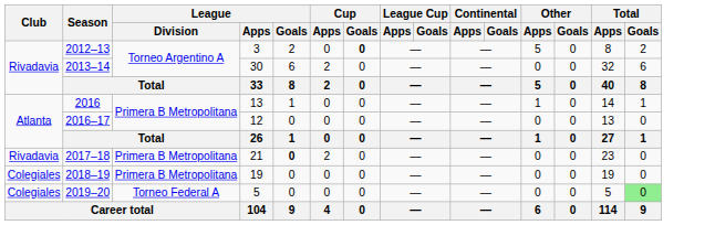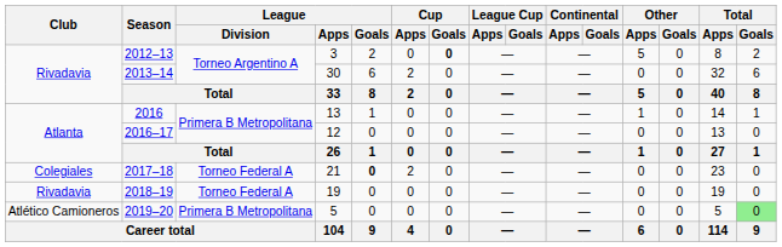2017–18 | Club: Rivadavia -> Colegiales
2017–18 | League / Division: Primera B Metropolitana -> Torneo Federal A
2018–19 | Club: Colegiales -> Rivadavia
2018–19 | League / Division: Primera B Metropolitana -> Torneo Federal A
2019–20 | Club: Colegiales -> Atlético Camioneros
2019–20 | League / Division: Torneo Federal A -> Primera B Metropolitana
